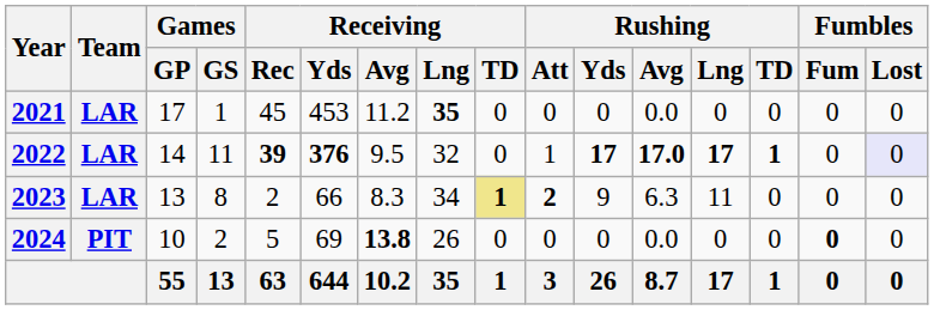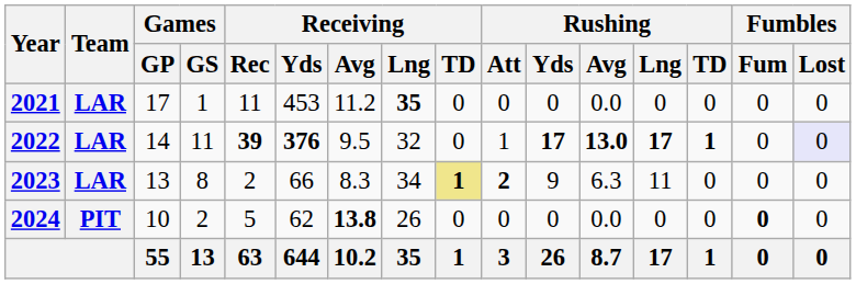2021 | Receiving / Rec: 45 -> 11
2022 | Rushing / Avg: 17.0 -> 13.0
2024 | Receiving / Yds: 69 -> 62
